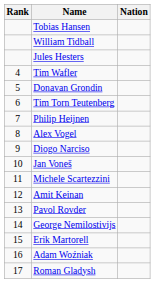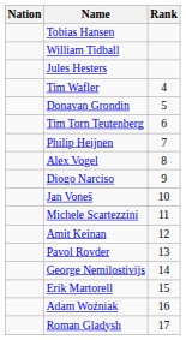columns swapped: Rank <-> Nation
